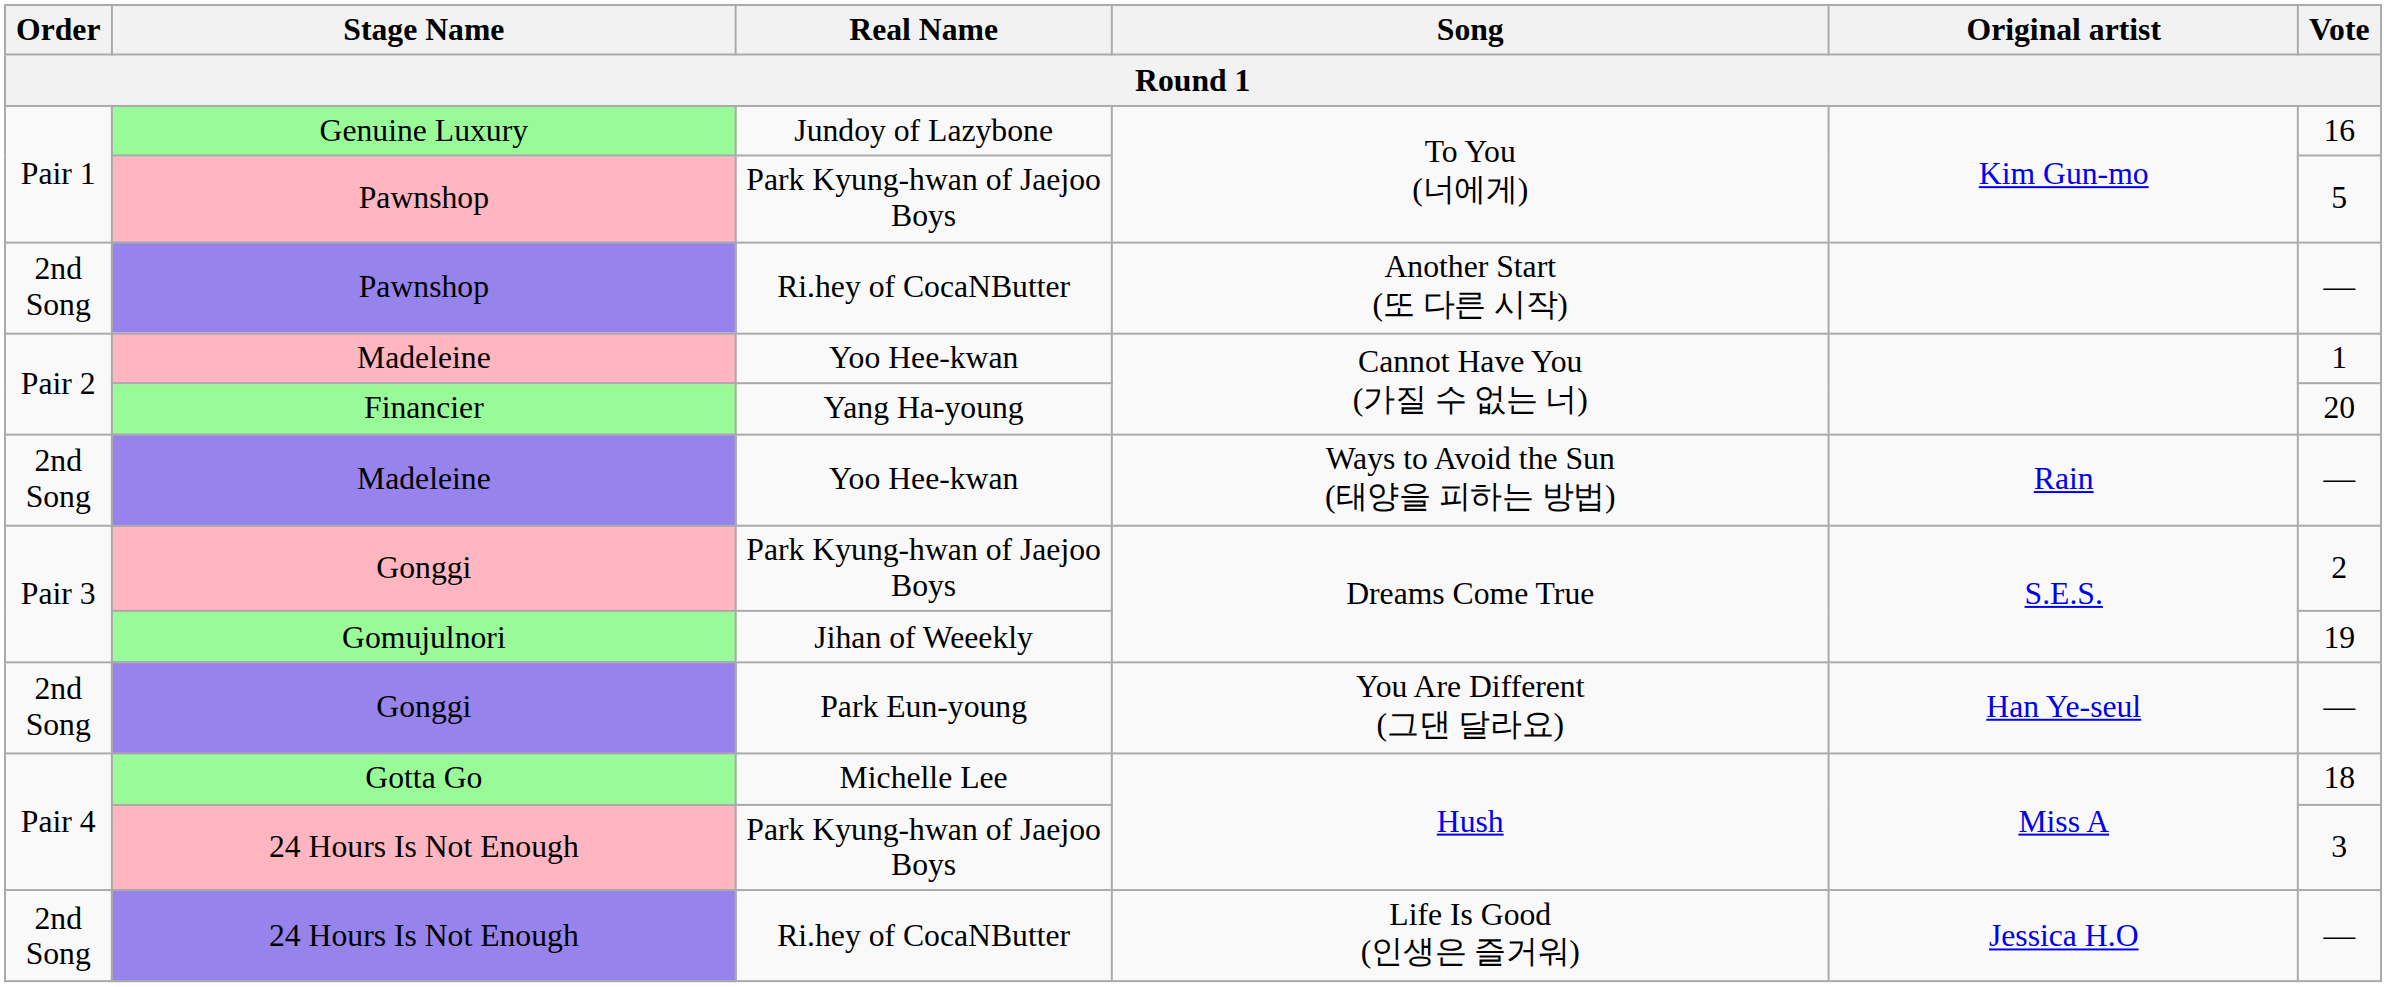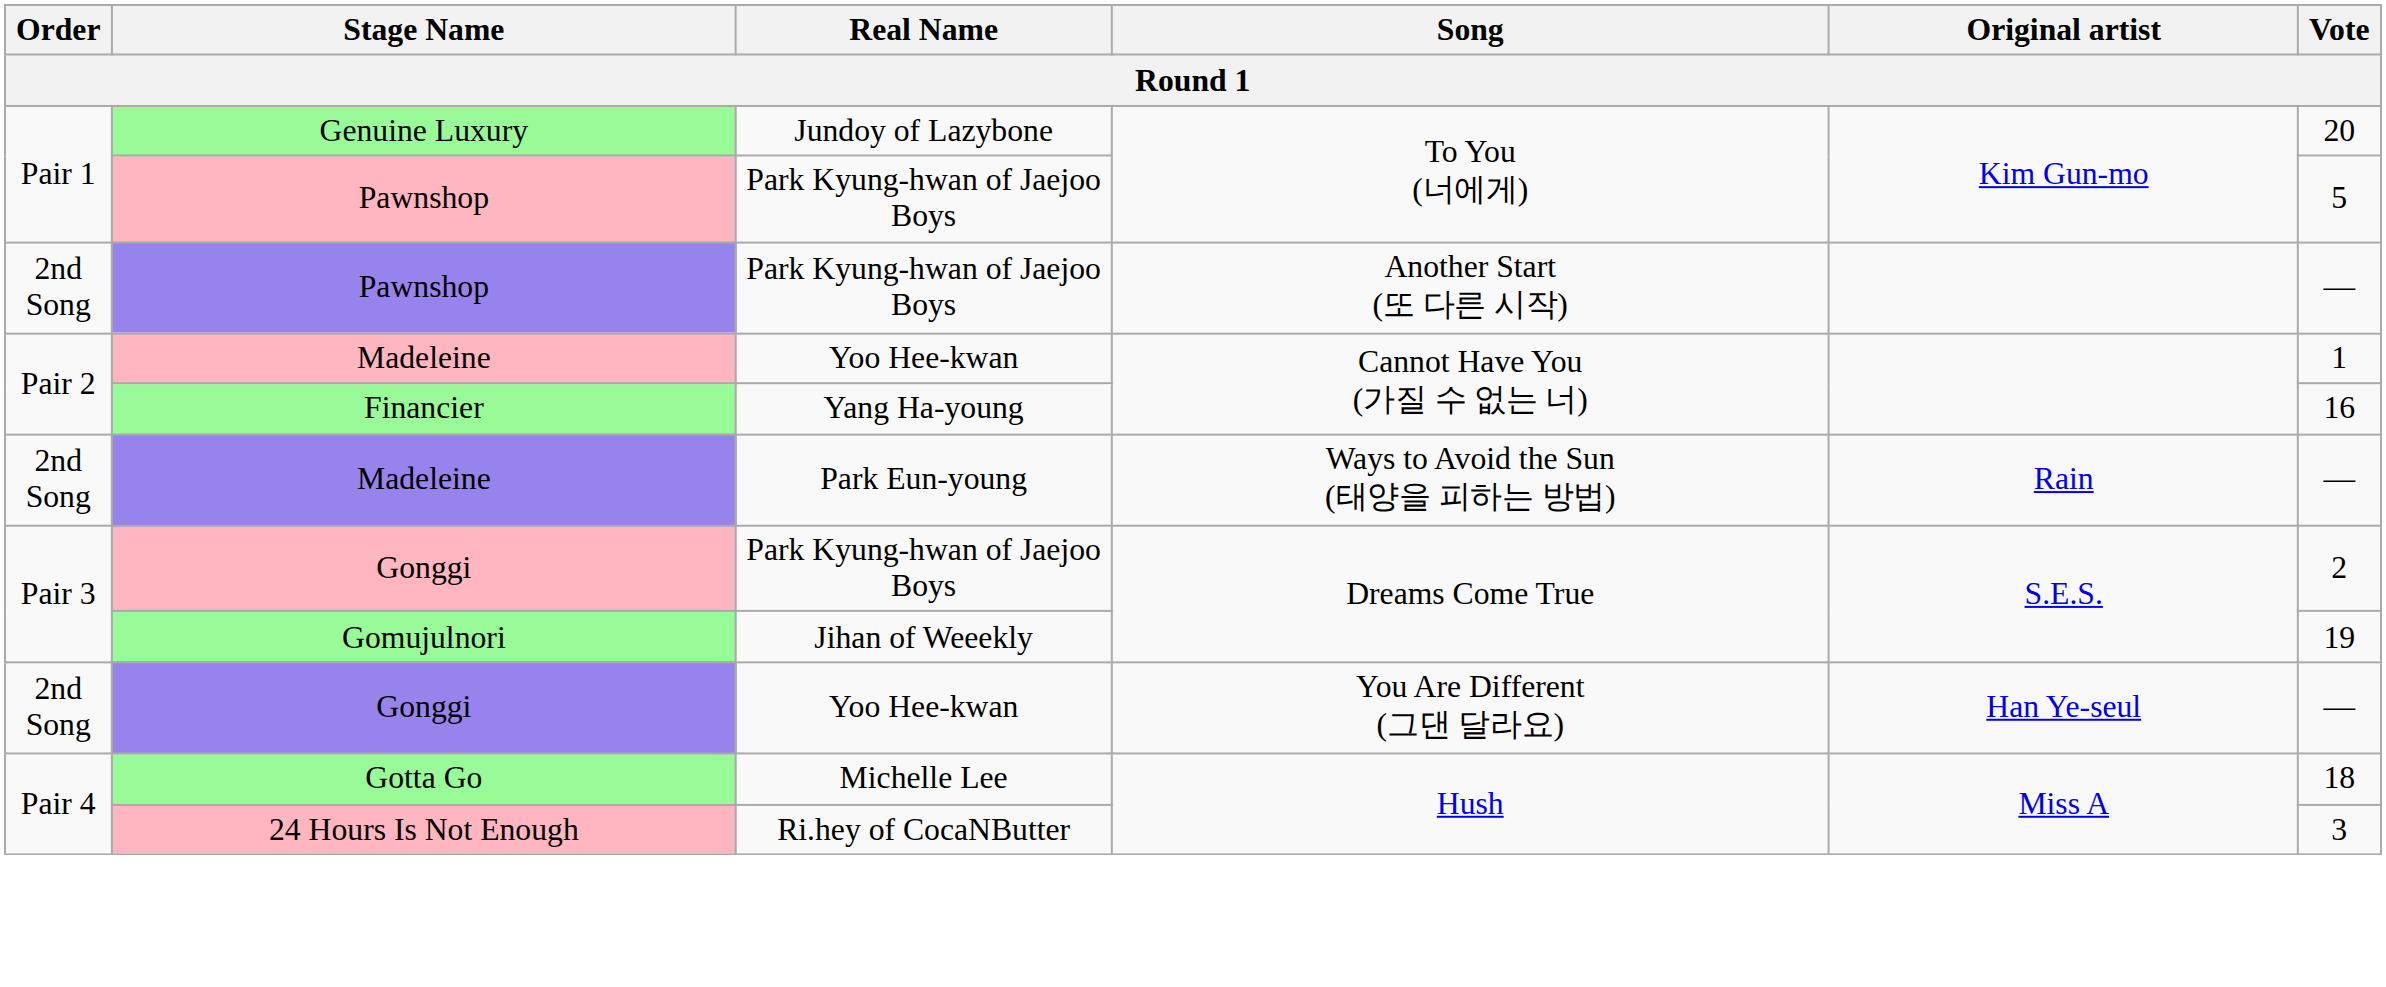Genuine Luxury | Vote: 16 -> 20
Pawnshop / Another Start (또 다른 시작) | Real Name: Ri.hey of CocaNButter -> Park Kyung-hwan of Jaejoo Boys
Financier | Vote: 20 -> 16
Madeleine / Ways to Avoid the Sun (태양을 피하는 방법) | Real Name: Yoo Hee-kwan -> Park Eun-young
Gonggi / You Are Different (그댄 달라요) | Real Name: Park Eun-young -> Yoo Hee-kwan
24 Hours Is Not Enough / Hush | Real Name: Park Kyung-hwan of Jaejoo Boys -> Ri.hey of CocaNButter
- row: 2nd Song | 24 Hours Is Not Enough | Ri.hey of CocaNButter | Life Is Good (인생은 즐거워) | Jessica H.O | —
